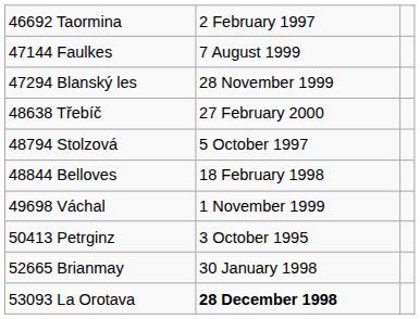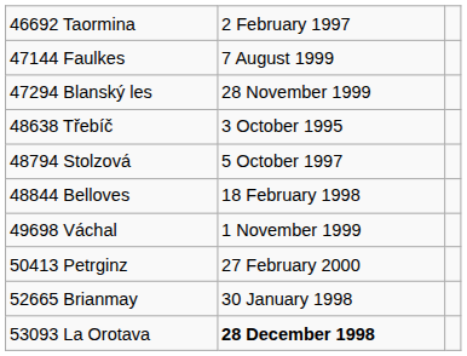48638 Třebíč | column 2: 27 February 2000 -> 3 October 1995
50413 Petrginz | column 2: 3 October 1995 -> 27 February 2000
